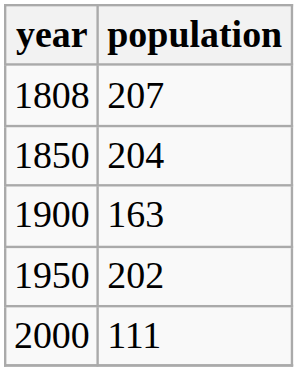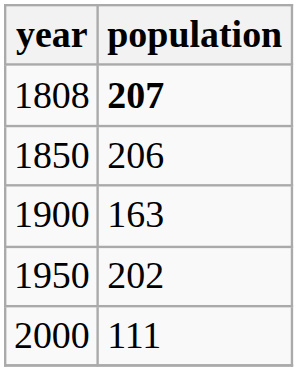1808 | population: normal -> bold
1850 | population: 204 -> 206
